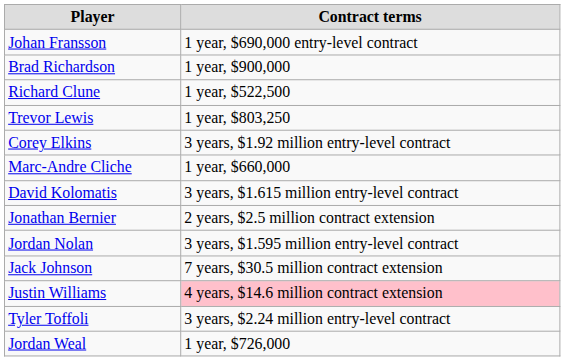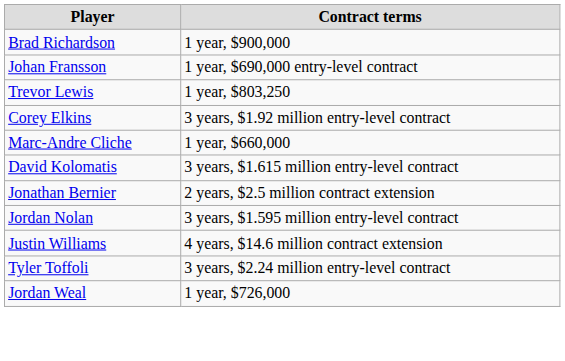rows swapped: Johan Fransson <-> Brad Richardson
- row: Richard Clune | 1 year, $522,500
- row: Jack Johnson | 7 years, $30.5 million contract extension
Justin Williams | Contract terms: pink background -> no background
